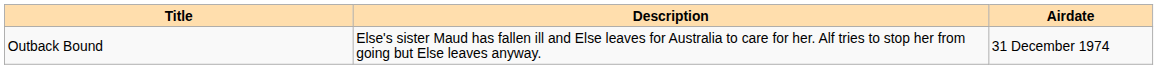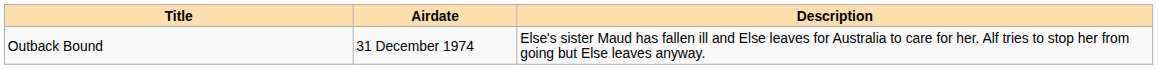columns swapped: Airdate <-> Description
